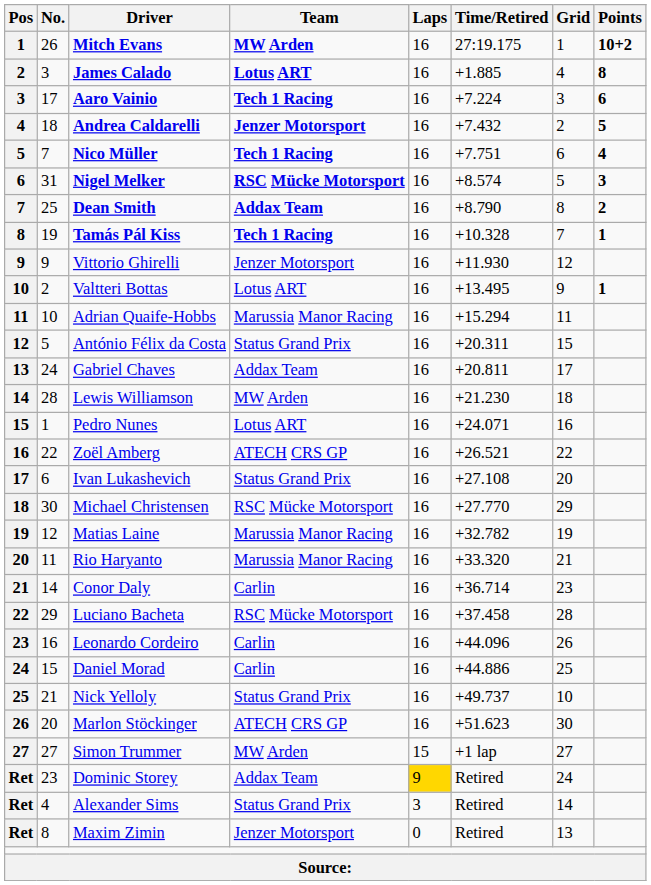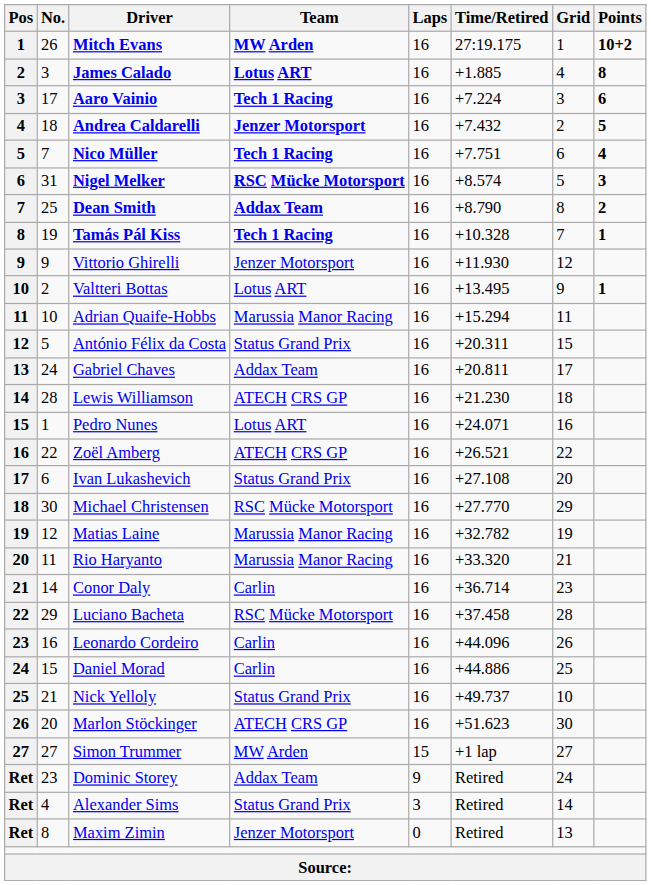Lewis Williamson | Team: MW Arden -> ATECH CRS GP
Dominic Storey | Laps: gold background -> no background
